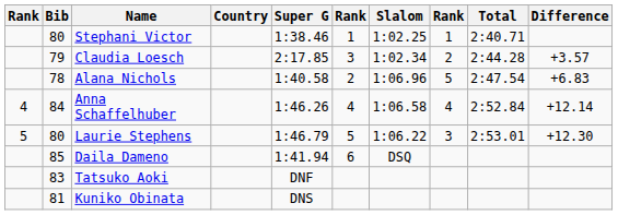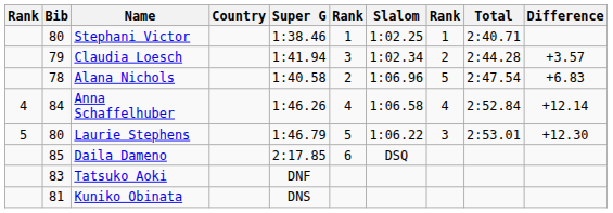Claudia Loesch | Super G: 2:17.85 -> 1:41.94
Daila Dameno | Super G: 1:41.94 -> 2:17.85
